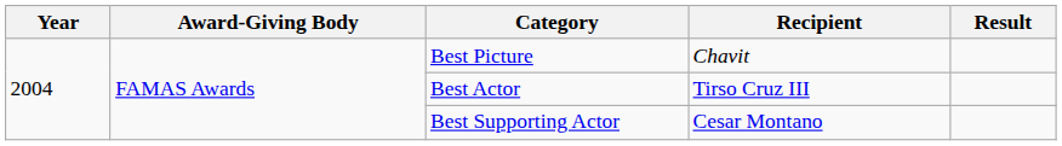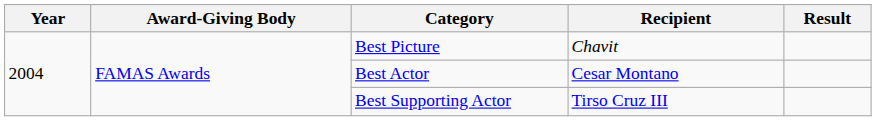Best Actor | Recipient: Tirso Cruz III -> Cesar Montano
Best Supporting Actor | Recipient: Cesar Montano -> Tirso Cruz III
